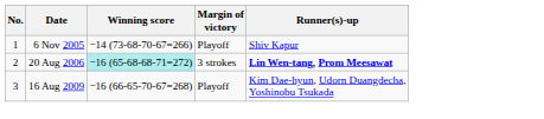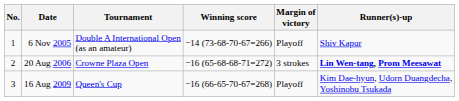+ column: Tournament | Double A International Open (as an amateur) | Crowne Plaza Open | Queen's Cup
20 Aug 2006 | Winning score: paleturquoise background -> no background
